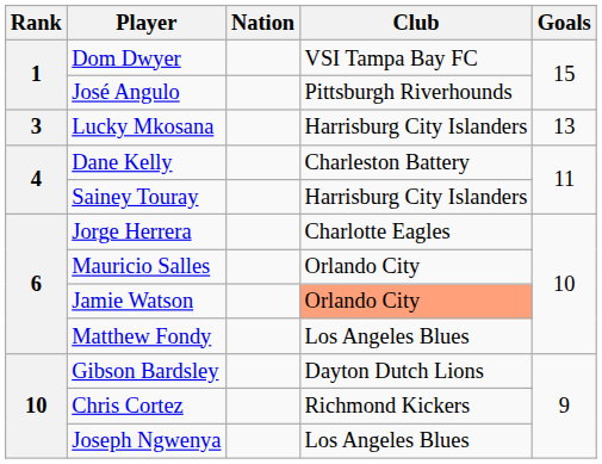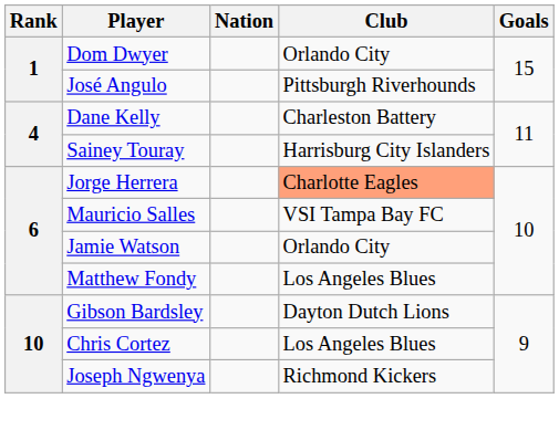Dom Dwyer | Club: VSI Tampa Bay FC -> Orlando City
- row: 3 | Lucky Mkosana | Harrisburg City Islanders | 13
Jorge Herrera | Club: no background -> lightsalmon background
Mauricio Salles | Club: Orlando City -> VSI Tampa Bay FC
Jamie Watson | Club: lightsalmon background -> no background
Chris Cortez | Club: Richmond Kickers -> Los Angeles Blues
Joseph Ngwenya | Club: Los Angeles Blues -> Richmond Kickers
